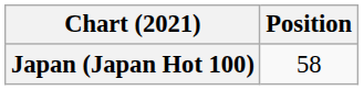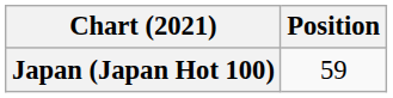Japan (Japan Hot 100) | Position: 58 -> 59
